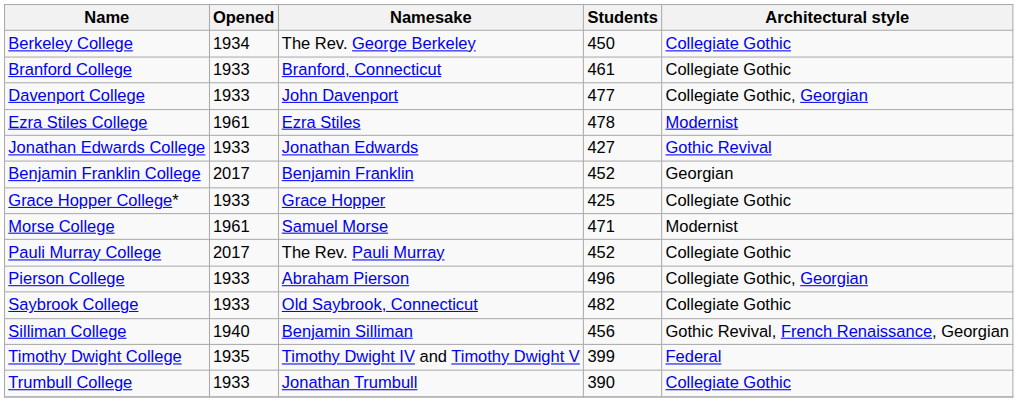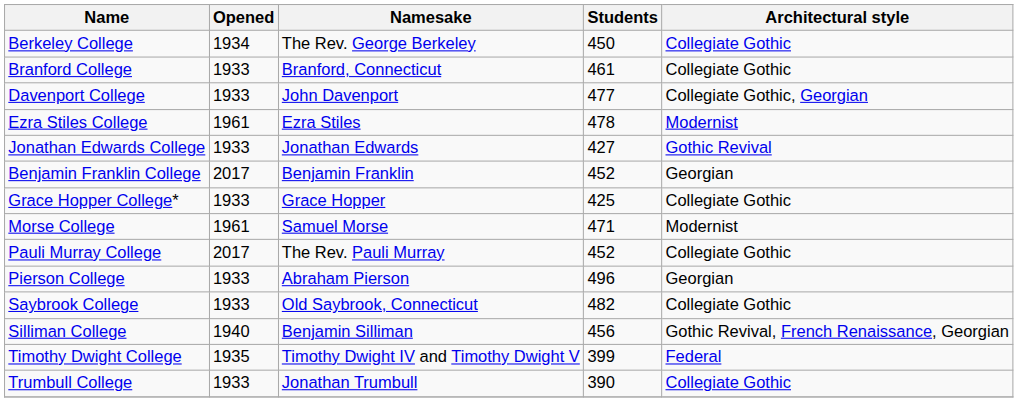Pierson College | Architectural style: Collegiate Gothic, Georgian -> Georgian
